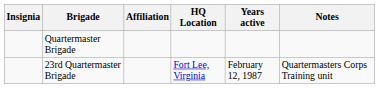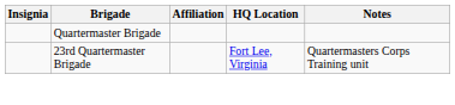- column: Years active | February 12, 1987
